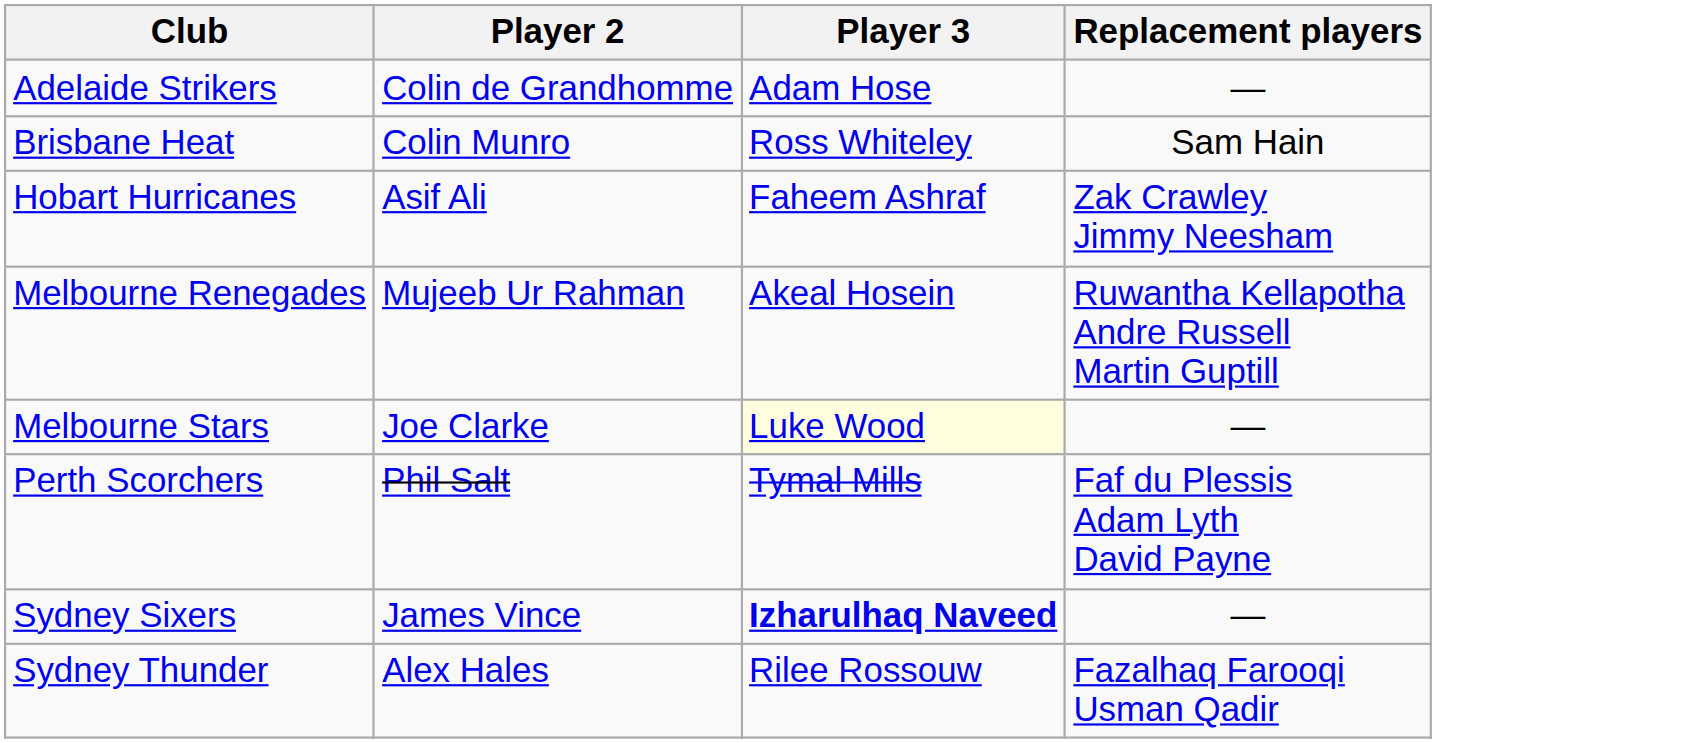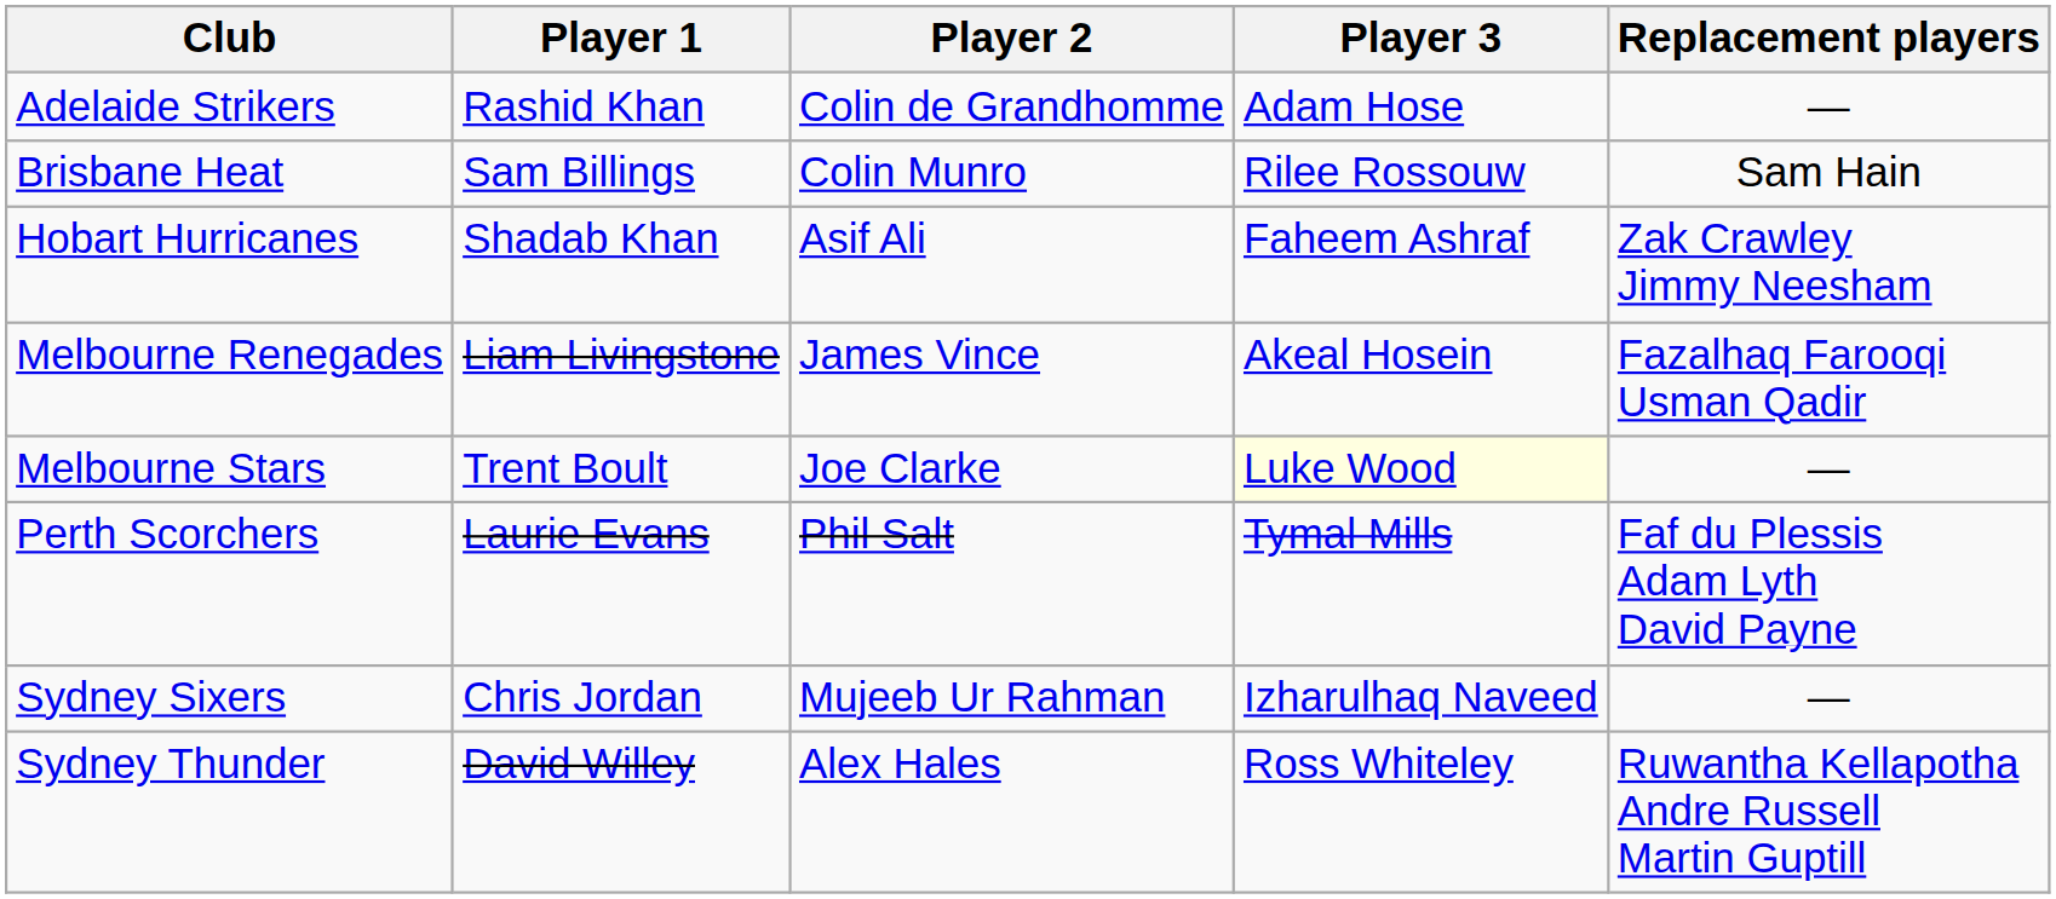+ column: Player 1 | Rashid Khan | Sam Billings | Shadab Khan | Liam Livingstone | Trent Boult | Laurie Evans | Chris Jordan | David Willey
Brisbane Heat | Player 3: Ross Whiteley -> Rilee Rossouw
Melbourne Renegades | Player 2: Mujeeb Ur Rahman -> James Vince
Melbourne Renegades | Replacement players: Ruwantha Kellapotha Andre Russell Martin Guptill -> Fazalhaq Farooqi Usman Qadir
Sydney Sixers | Player 2: James Vince -> Mujeeb Ur Rahman
Sydney Sixers | Player 3: bold -> normal
Sydney Thunder | Player 3: Rilee Rossouw -> Ross Whiteley
Sydney Thunder | Replacement players: Fazalhaq Farooqi Usman Qadir -> Ruwantha Kellapotha Andre Russell Martin Guptill
